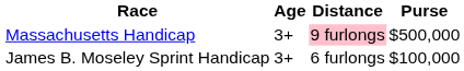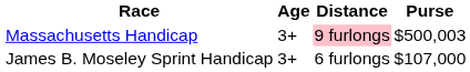Massachusetts Handicap | Purse: $500,000 -> $500,003
James B. Moseley Sprint Handicap | Purse: $100,000 -> $107,000
